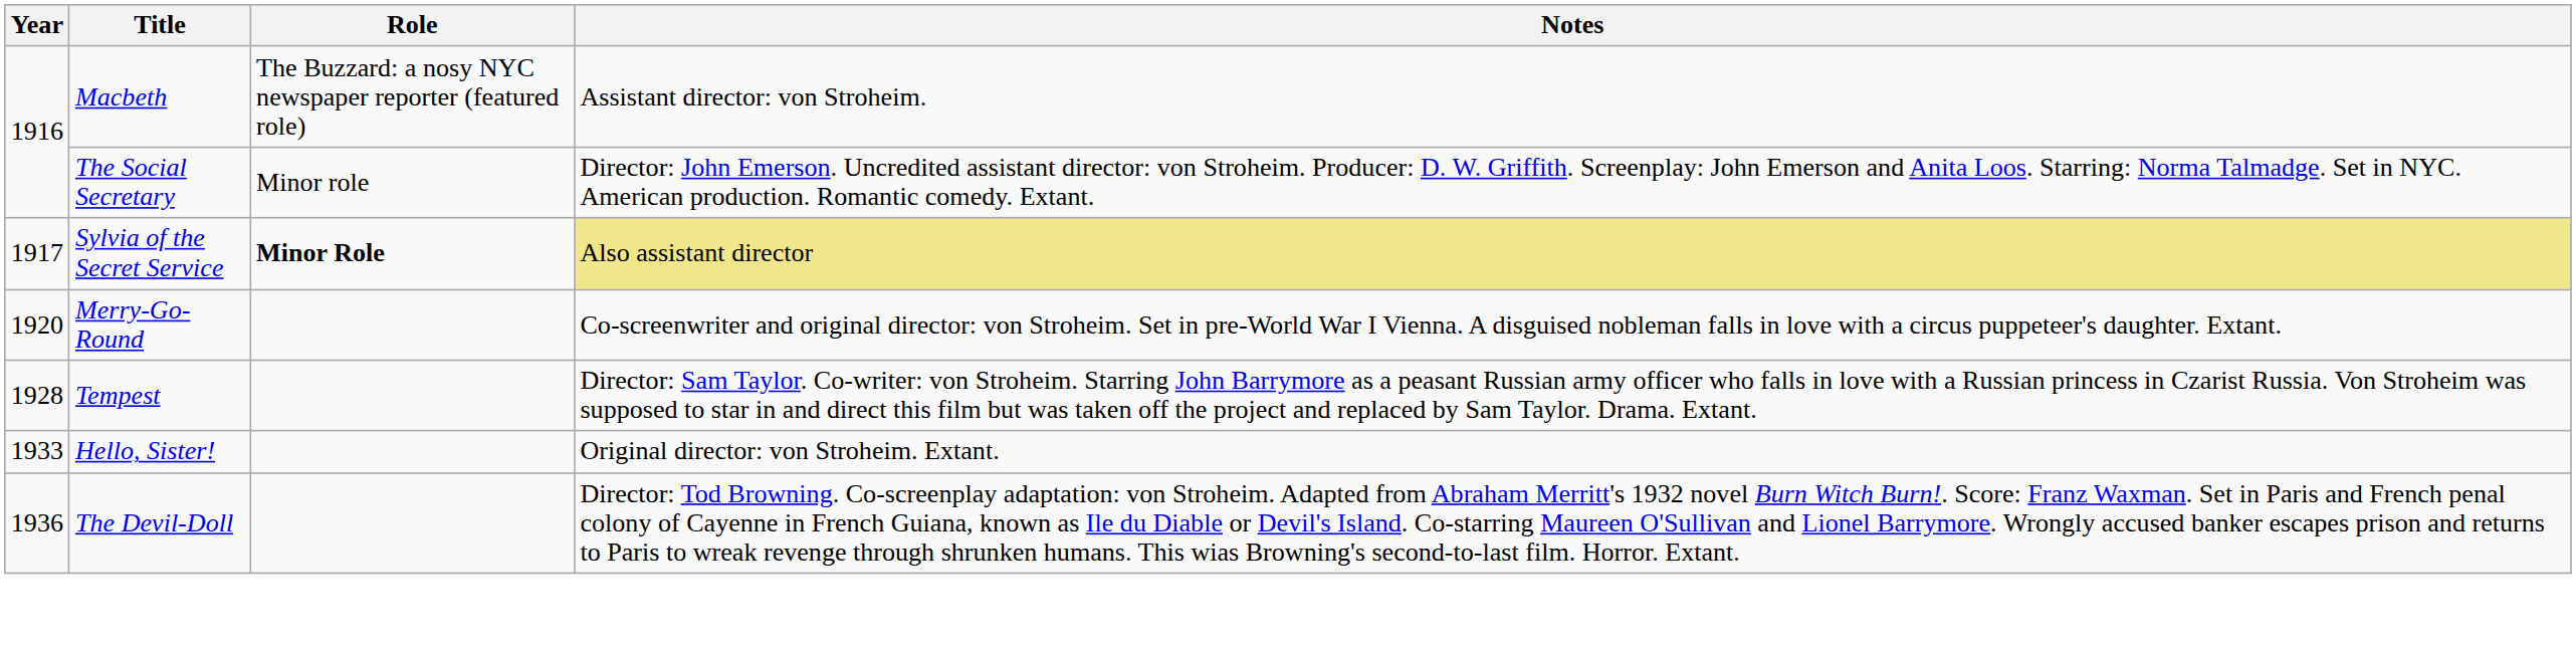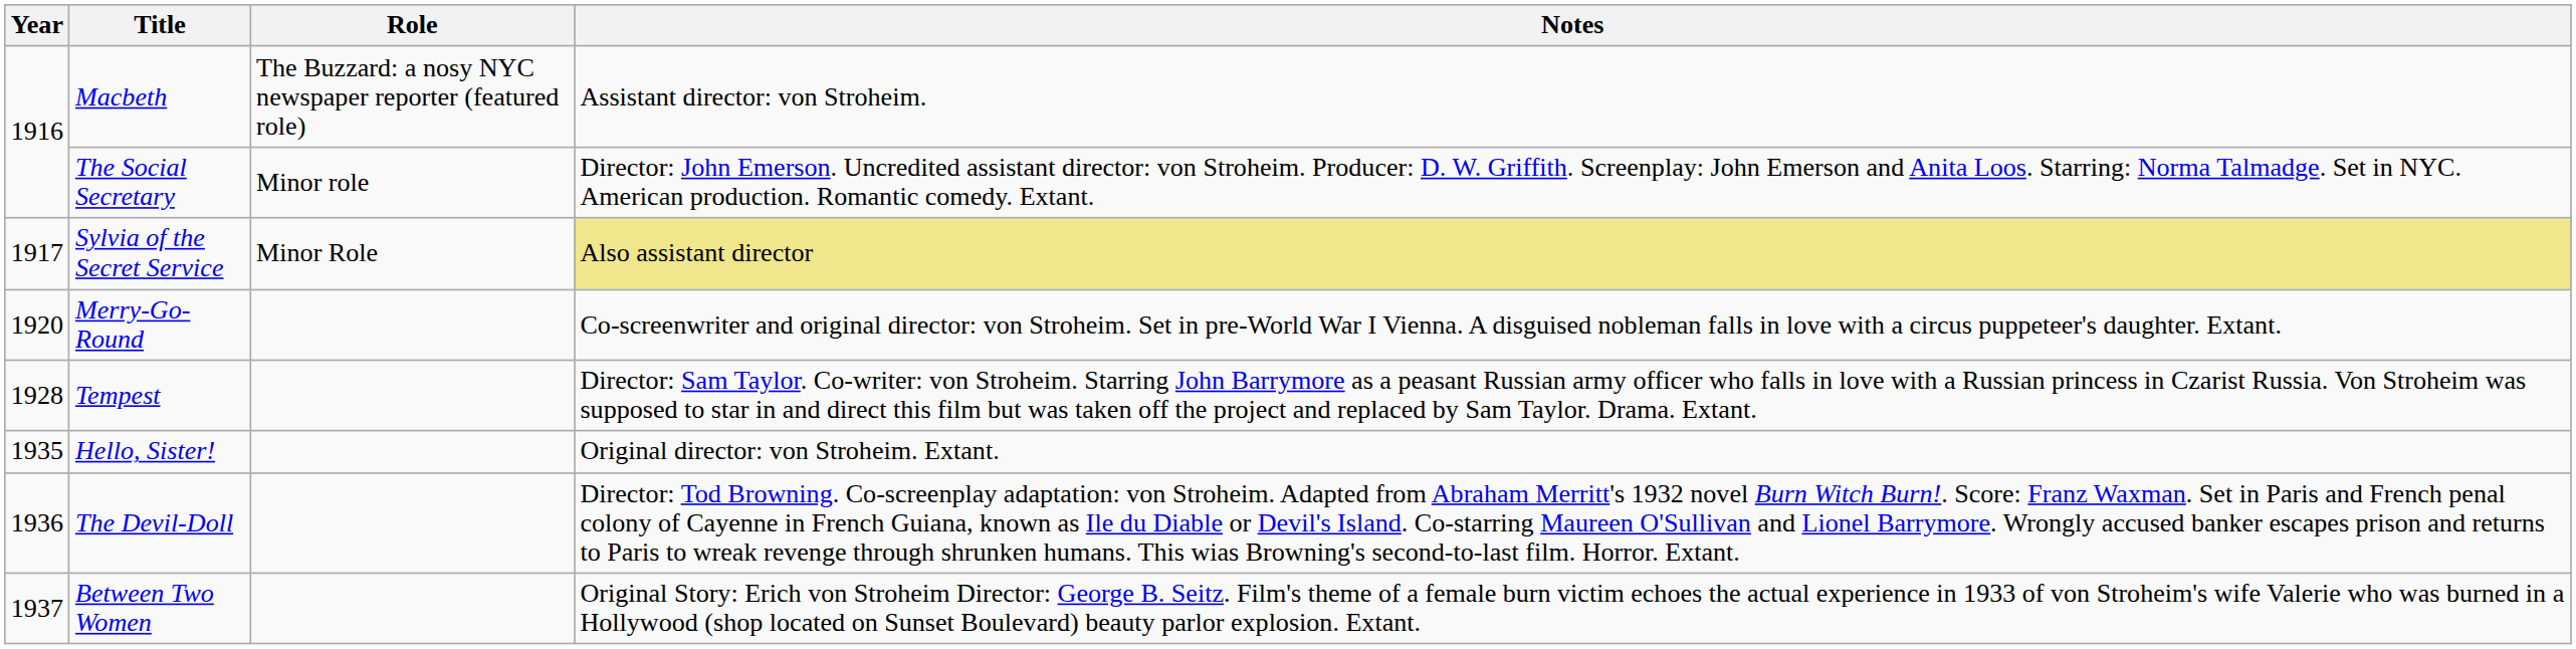Sylvia of the Secret Service | Role: bold -> normal
Hello, Sister! | Year: 1933 -> 1935
+ row: 1937 | Between Two Women | Original Story: Erich von Stroheim Director: George B. Seitz. Film's theme of a female burn victim echoes the actual experience in 1933 of von Stroheim's wife Valerie who was burned in a Hollywood (shop located on Sunset Boulevard) beauty parlor explosion. Extant.
